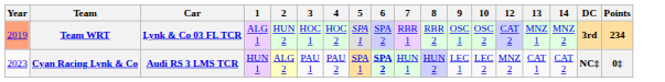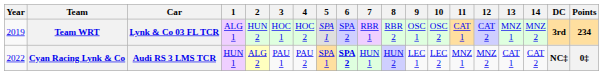+ column: 11 | CAT 1 | MNZ 1
Team WRT | Year: lightsalmon background -> no background
Cyan Racing Lynk & Co | Year: 2023 -> 2022
